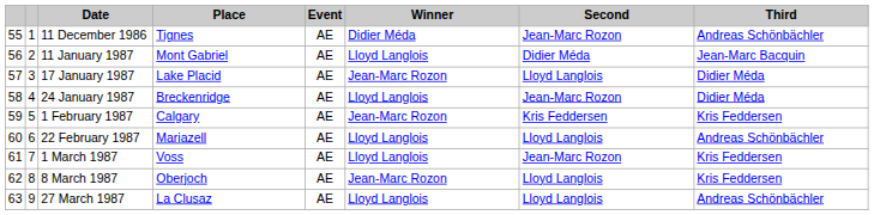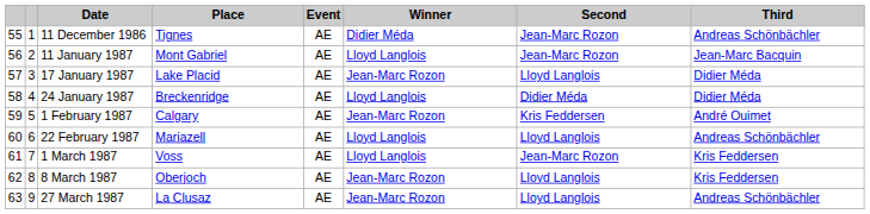11 January 1987 | Second: Didier Méda -> Jean-Marc Rozon
24 January 1987 | Second: Jean-Marc Rozon -> Didier Méda
1 February 1987 | Third: Kris Feddersen -> André Ouimet
27 March 1987 | Winner: Lloyd Langlois -> Jean-Marc Rozon
